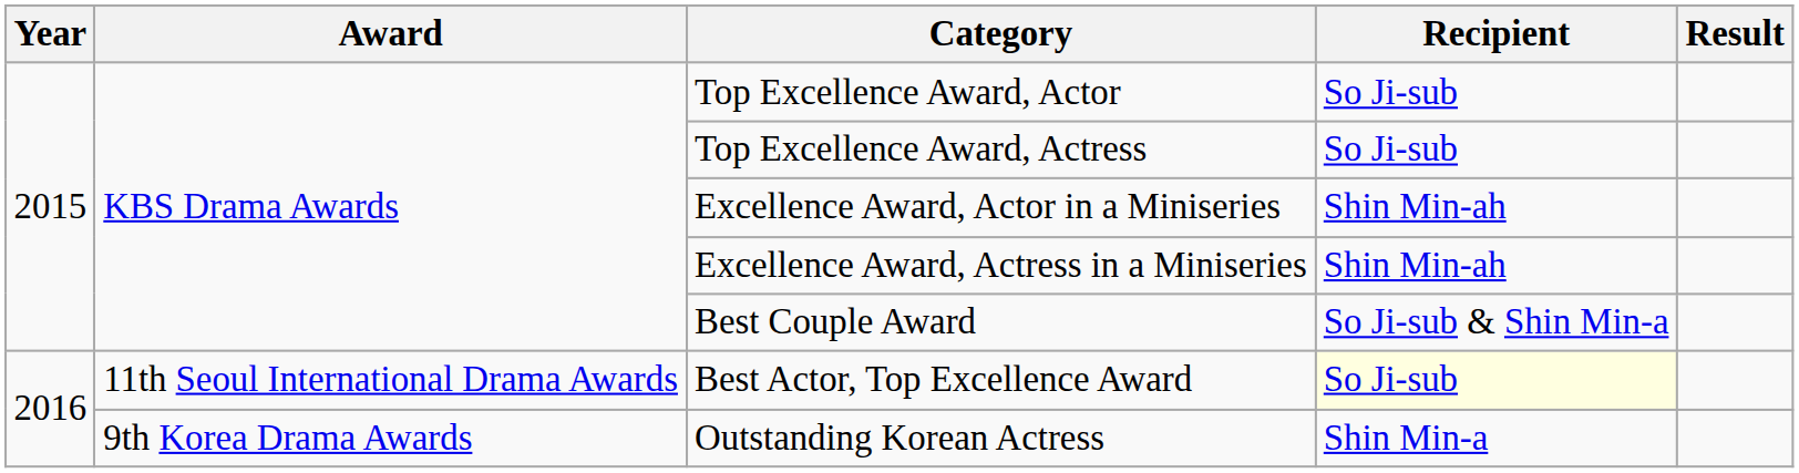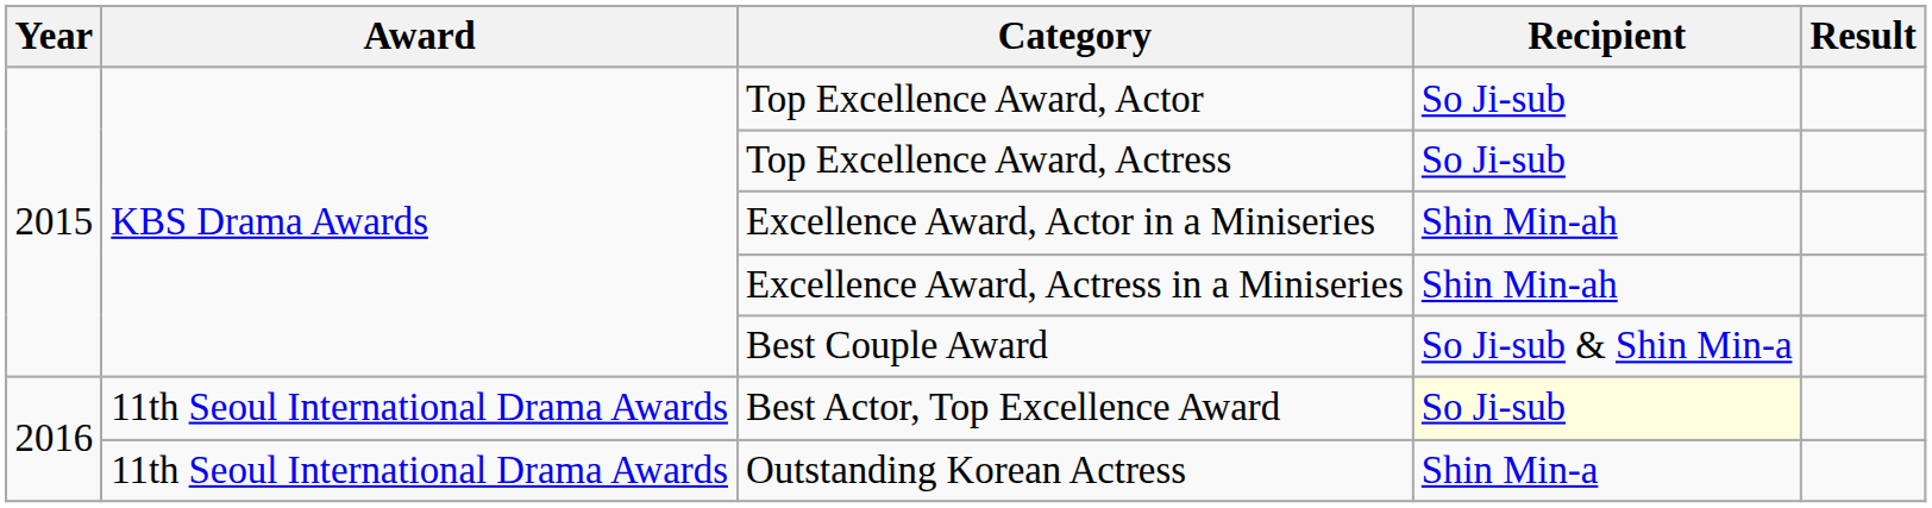Outstanding Korean Actress | Award: 9th Korea Drama Awards -> 11th Seoul International Drama Awards
